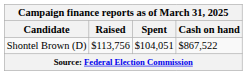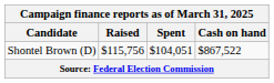Shontel Brown (D) | Raised: $113,756 -> $115,756
